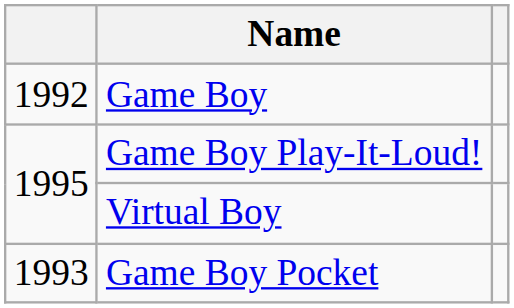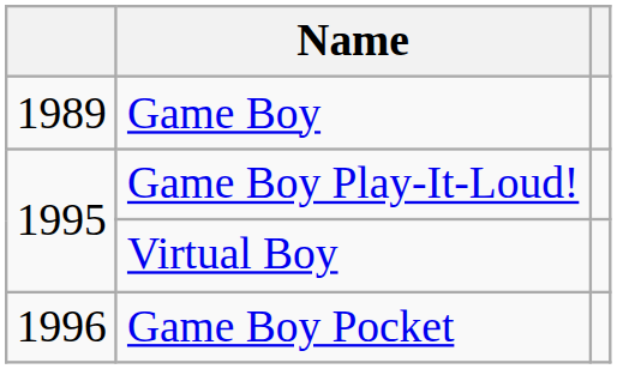Game Boy | column 1: 1992 -> 1989
Game Boy Pocket | column 1: 1993 -> 1996
